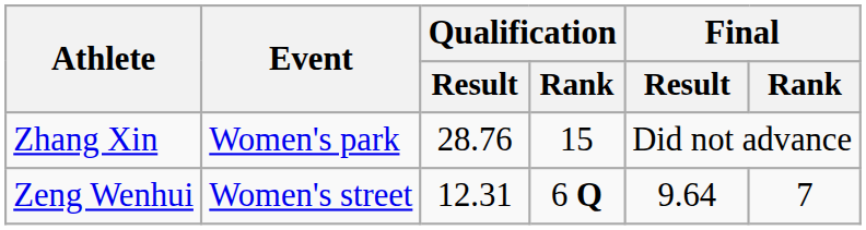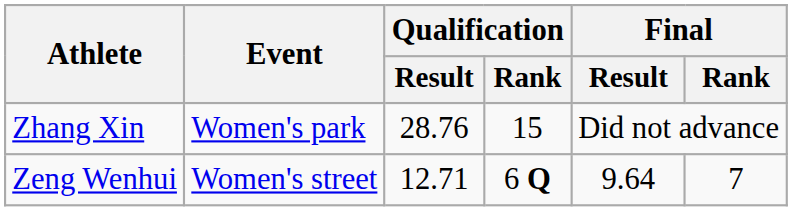Zeng Wenhui | Qualification / Result: 12.31 -> 12.71
